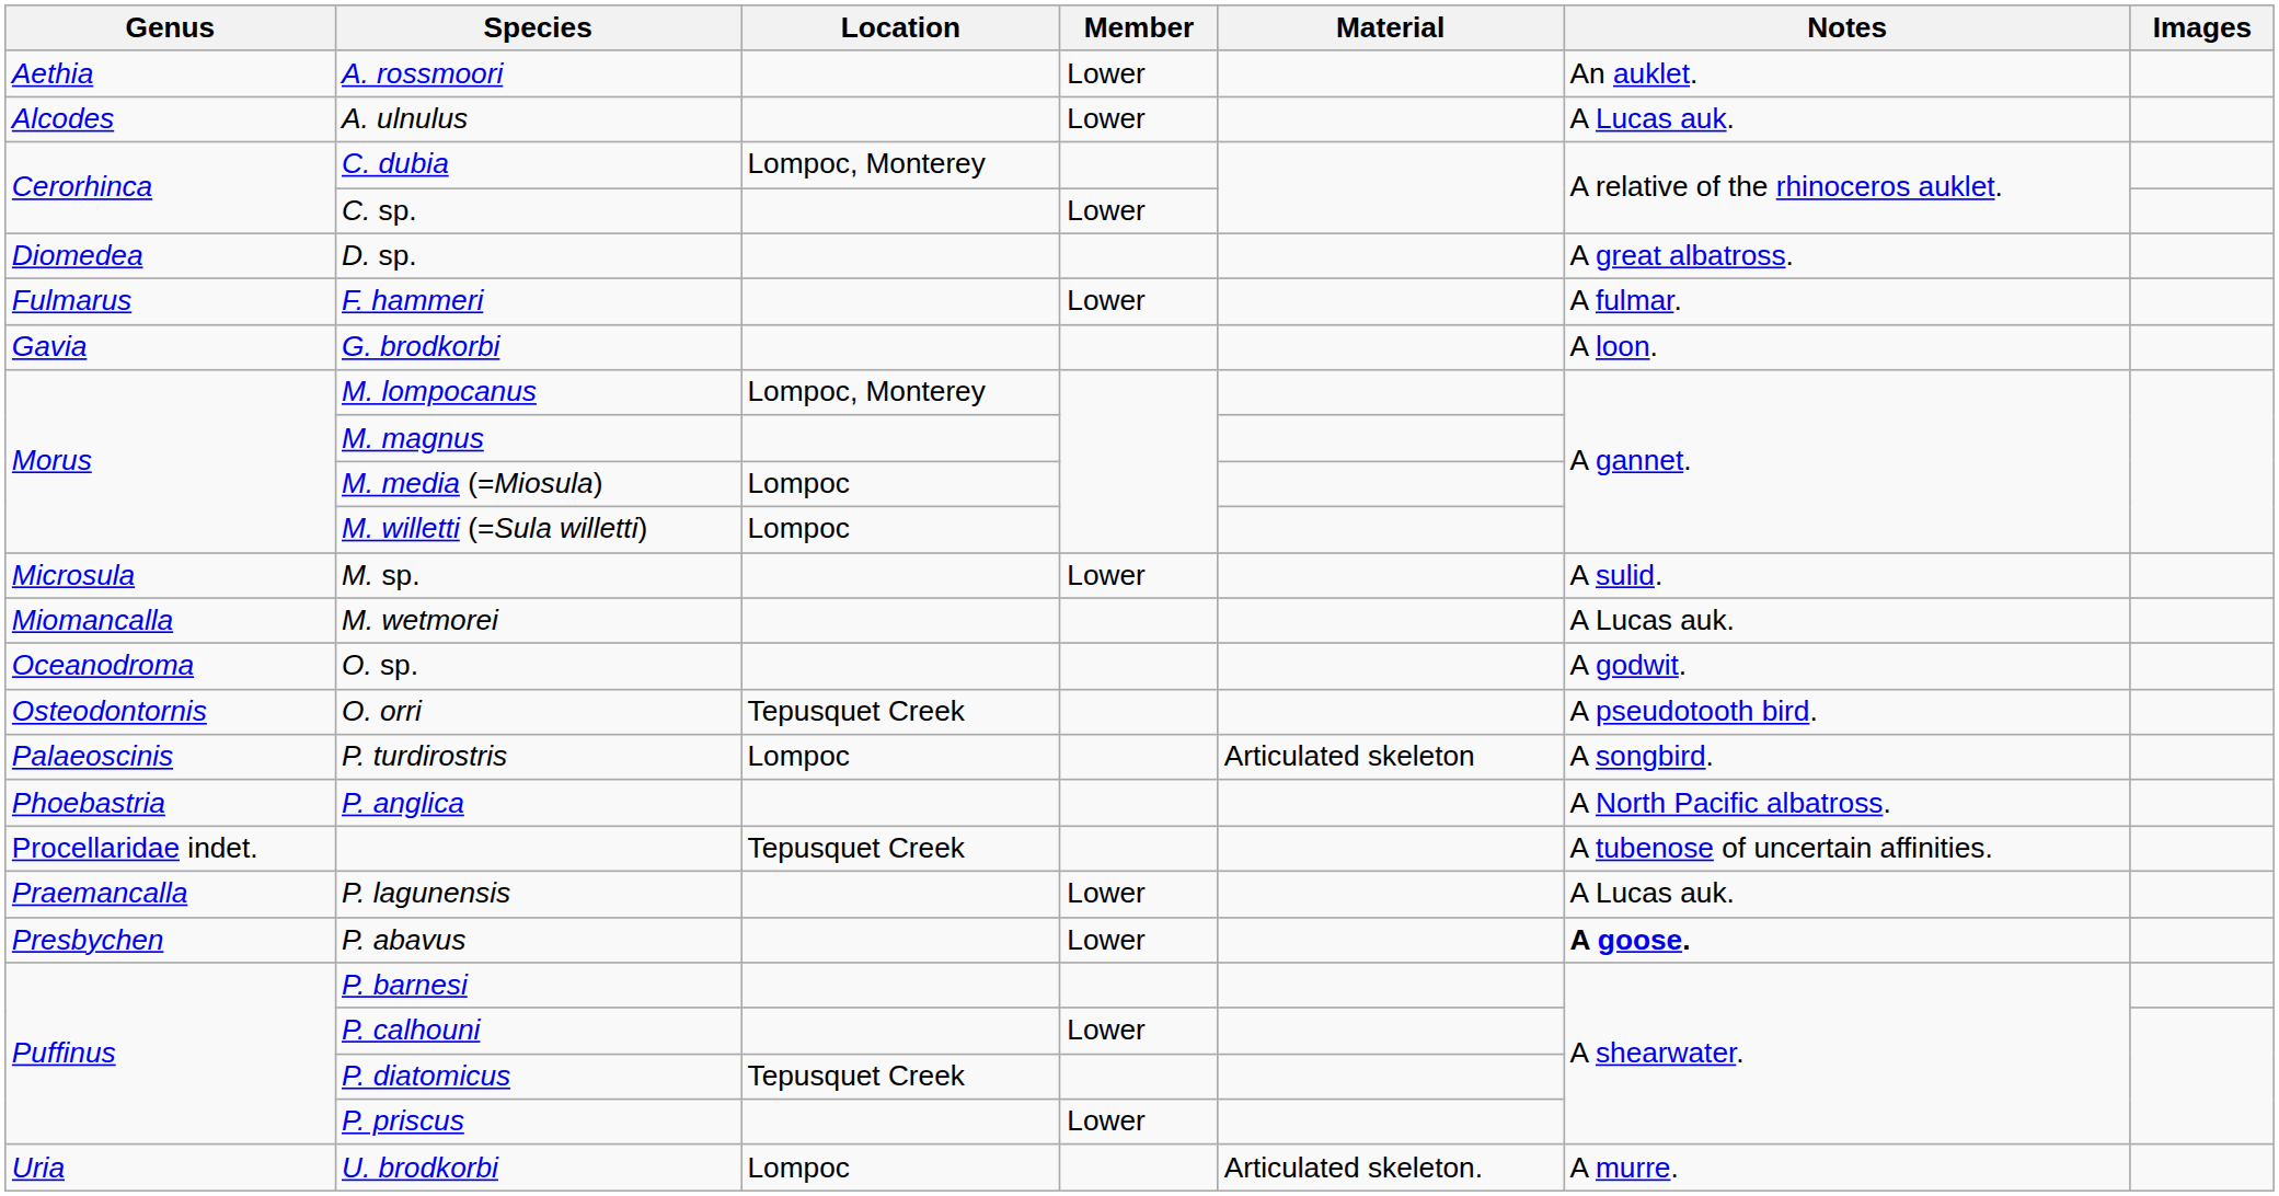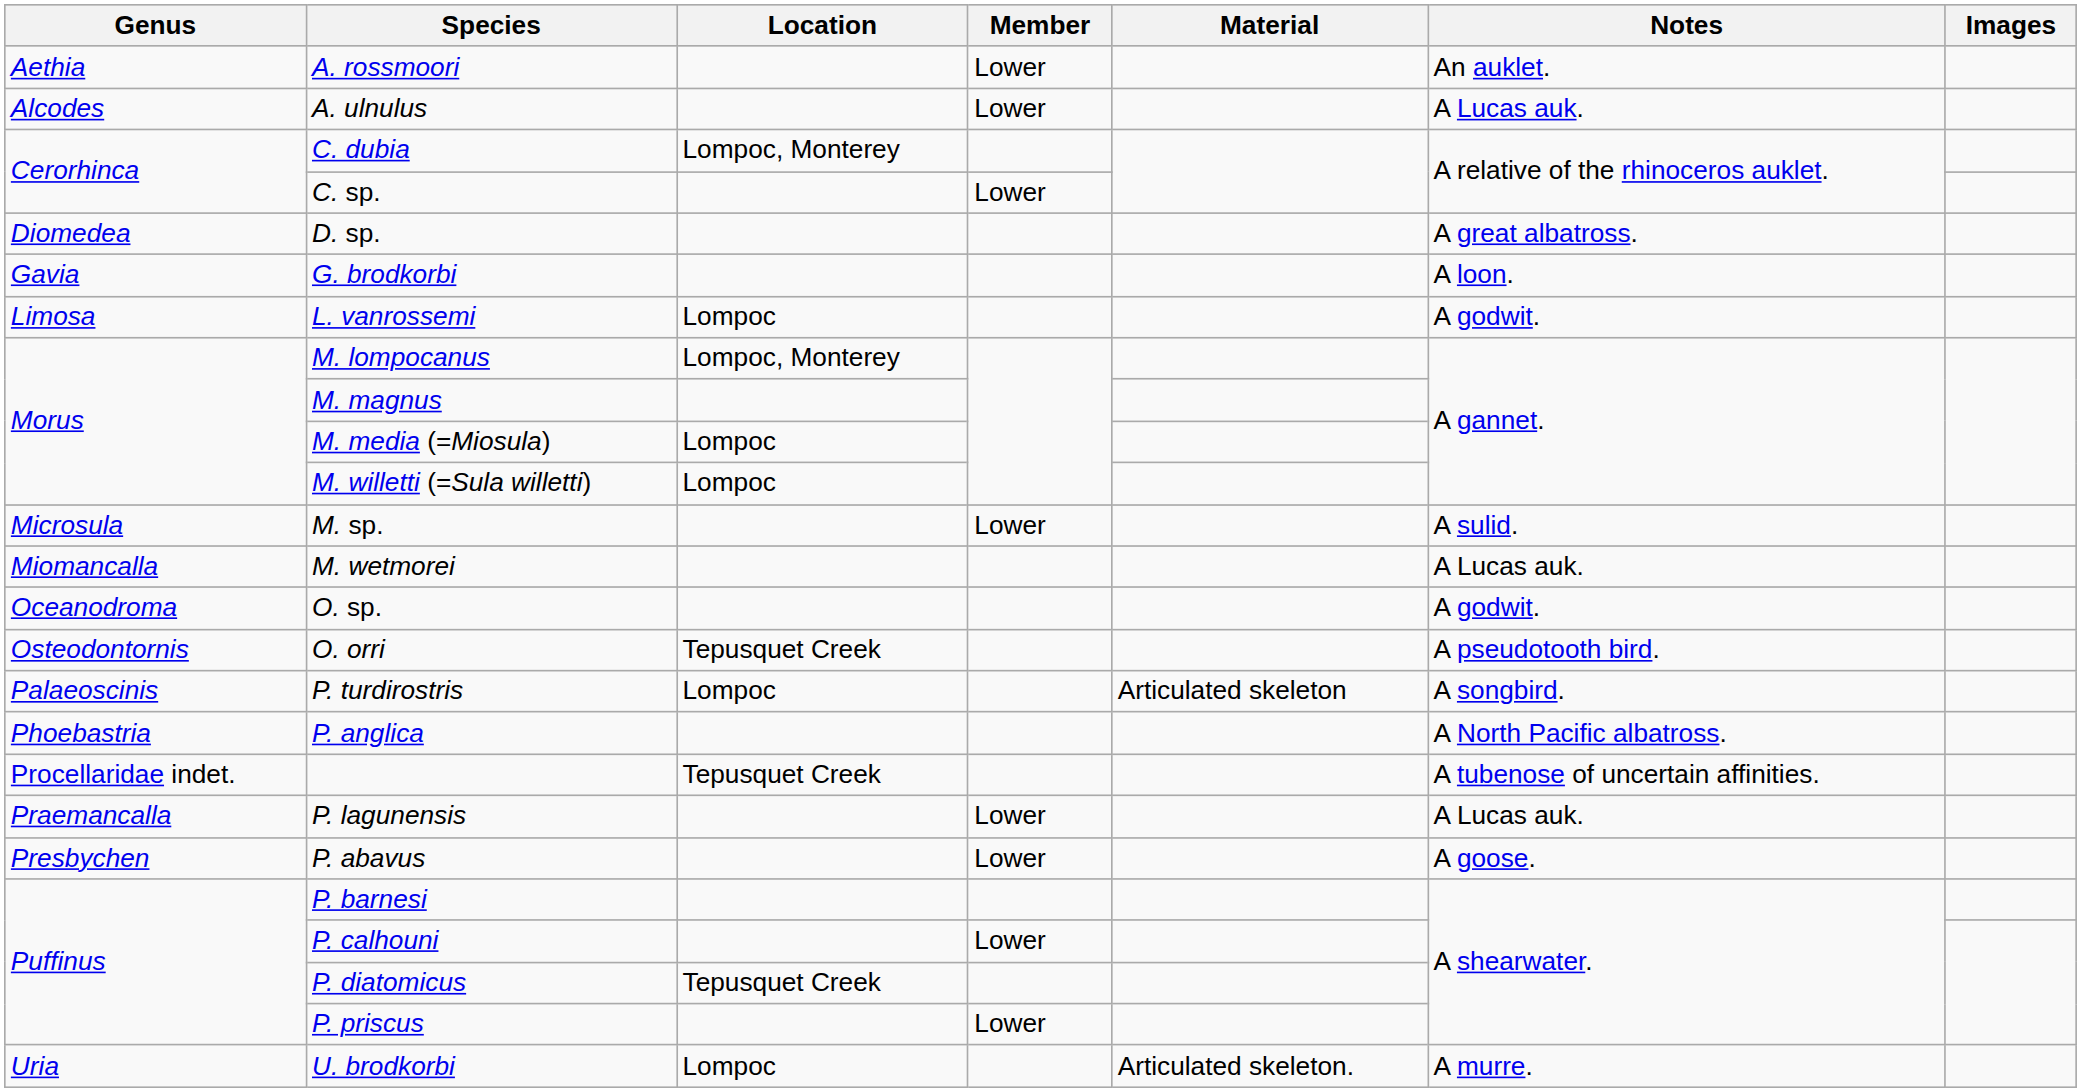- row: Fulmarus | F. hammeri | Lower | A fulmar.
+ row: Limosa | L. vanrossemi | Lompoc | A godwit.
P. abavus | Notes: bold -> normal
